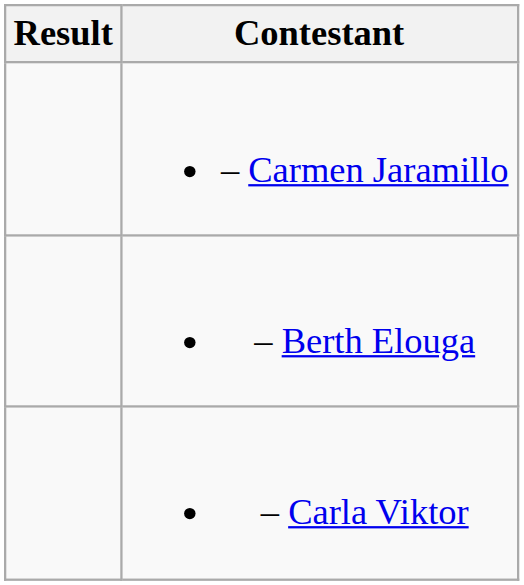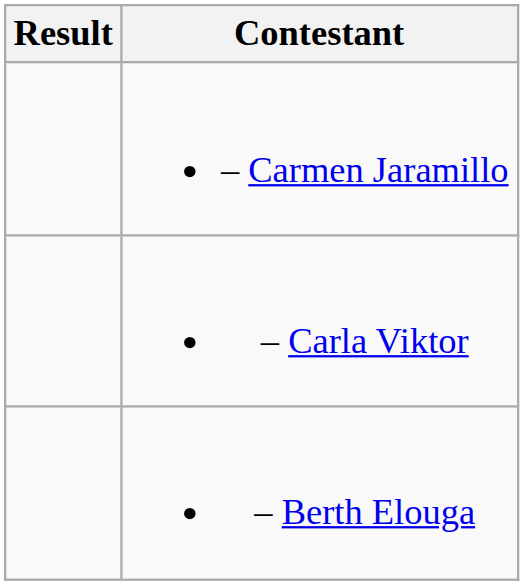rows swapped: – Berth Elouga <-> – Carla Viktor
